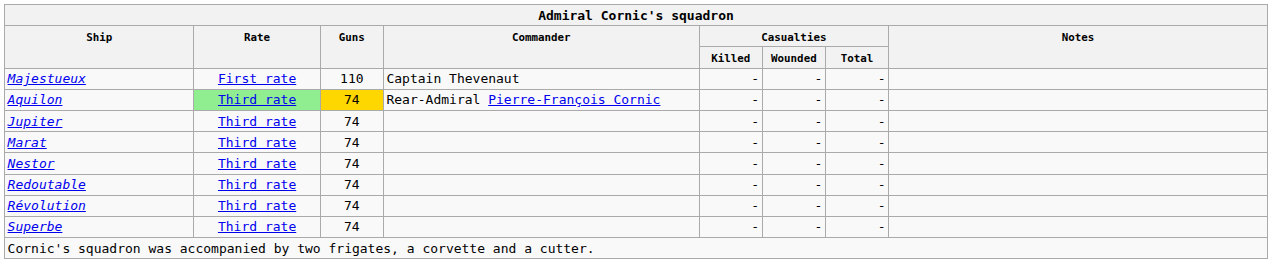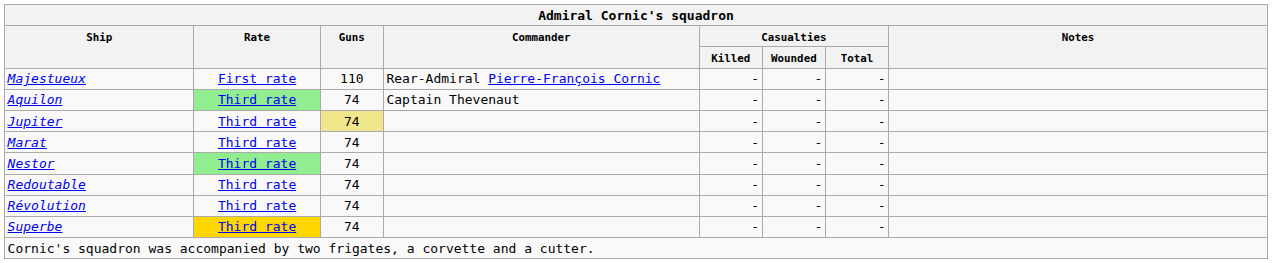Majestueux | Commander: Captain Thevenaut -> Rear-Admiral Pierre-François Cornic
Aquilon | Guns: gold background -> no background
Aquilon | Commander: Rear-Admiral Pierre-François Cornic -> Captain Thevenaut
Jupiter | Guns: no background -> khaki background
Nestor | Rate: no background -> lightgreen background
Superbe | Rate: no background -> gold background
